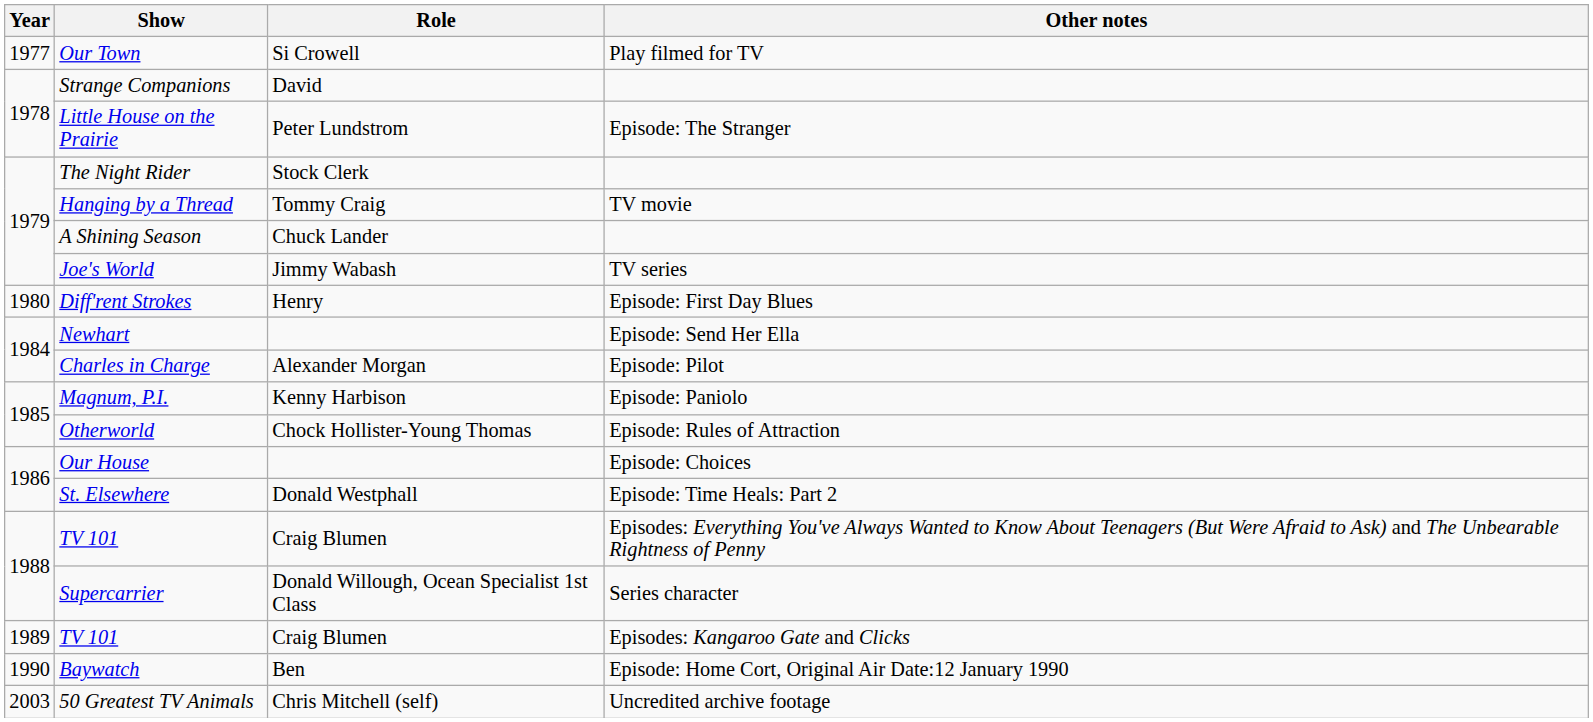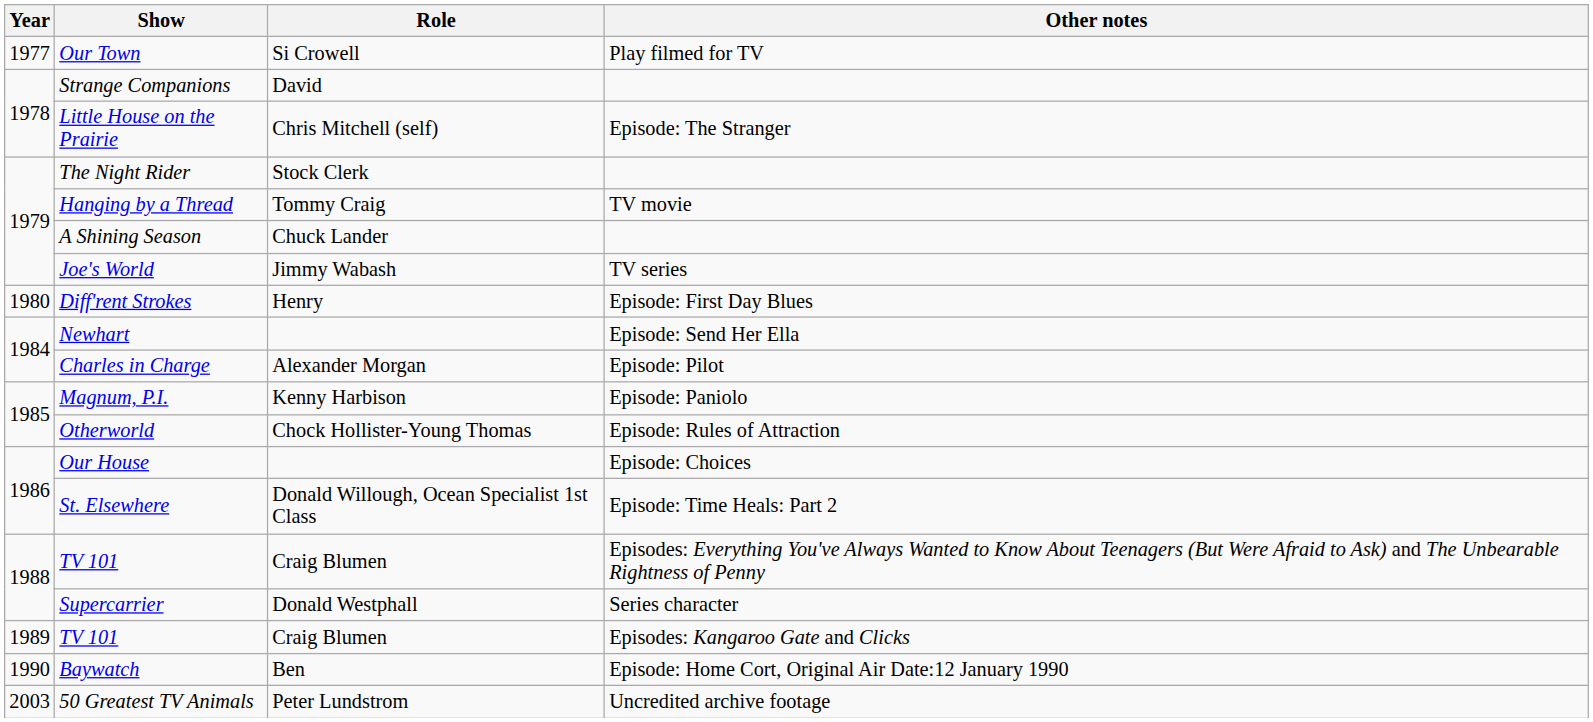Little House on the Prairie | Role: Peter Lundstrom -> Chris Mitchell (self)
St. Elsewhere | Role: Donald Westphall -> Donald Willough, Ocean Specialist 1st Class
Supercarrier | Role: Donald Willough, Ocean Specialist 1st Class -> Donald Westphall
50 Greatest TV Animals | Role: Chris Mitchell (self) -> Peter Lundstrom
